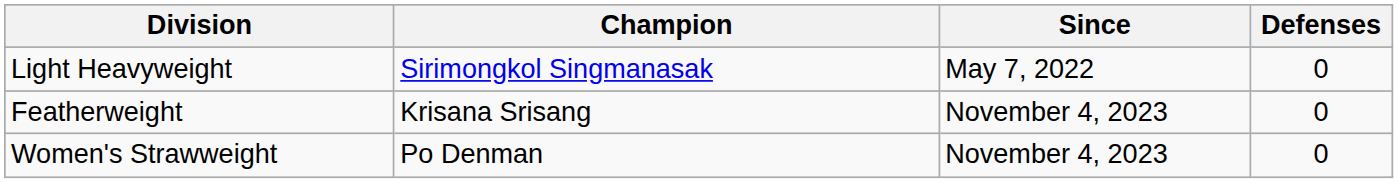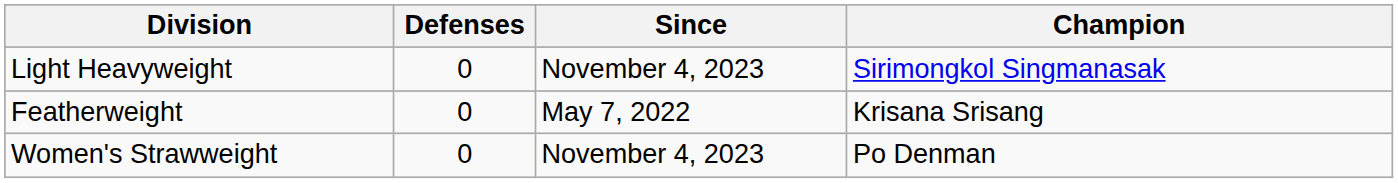columns swapped: Champion <-> Defenses
Light Heavyweight | Since: May 7, 2022 -> November 4, 2023
Featherweight | Since: November 4, 2023 -> May 7, 2022
